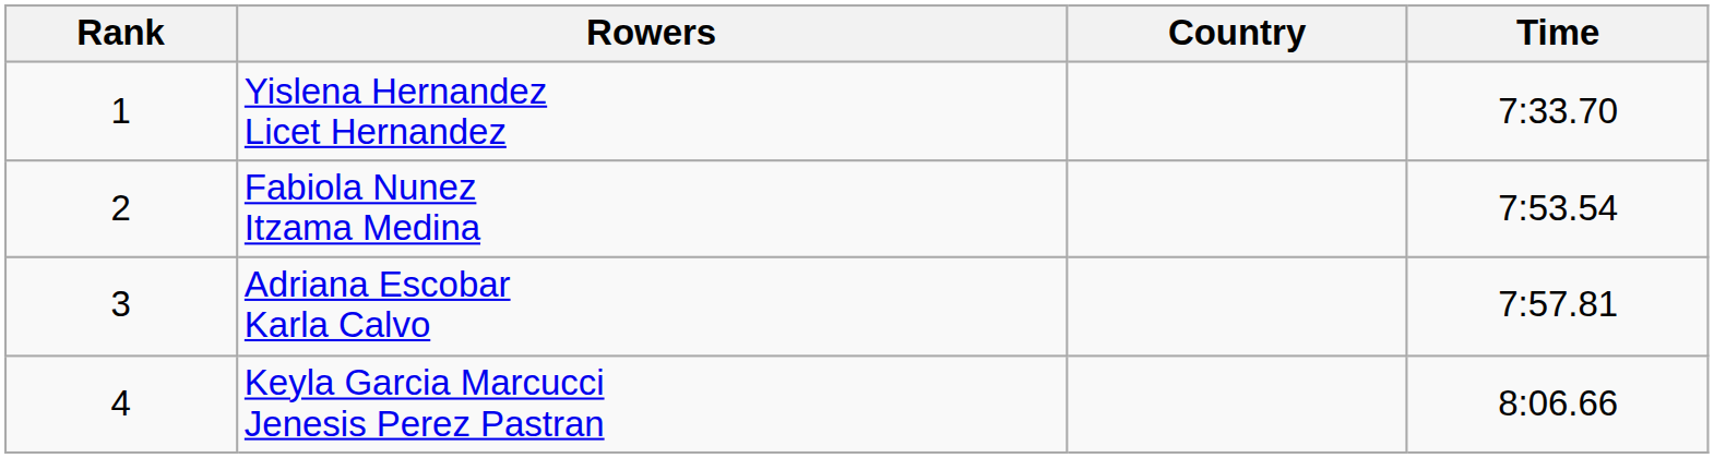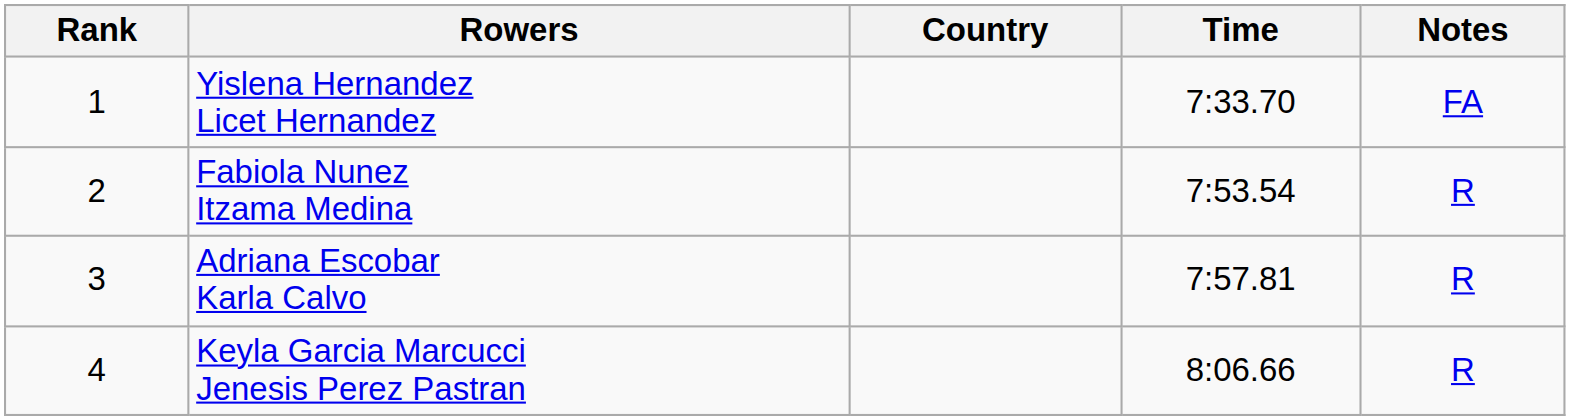+ column: Notes | FA | R | R | R
